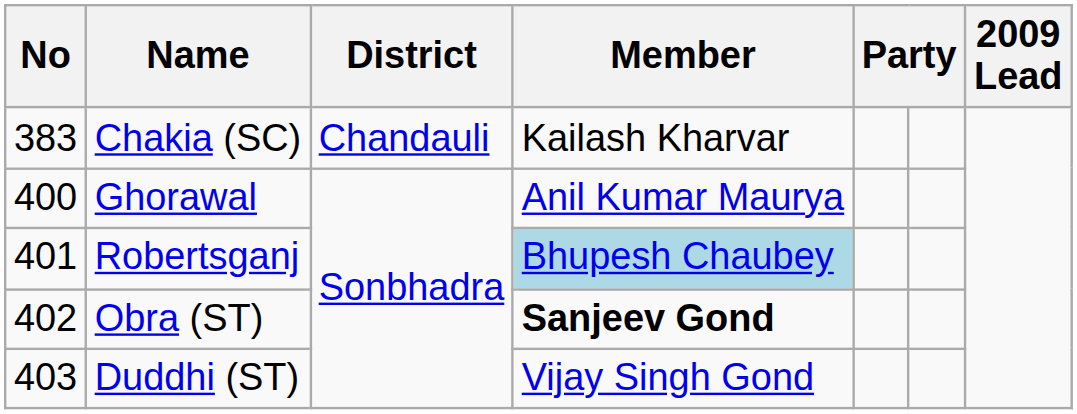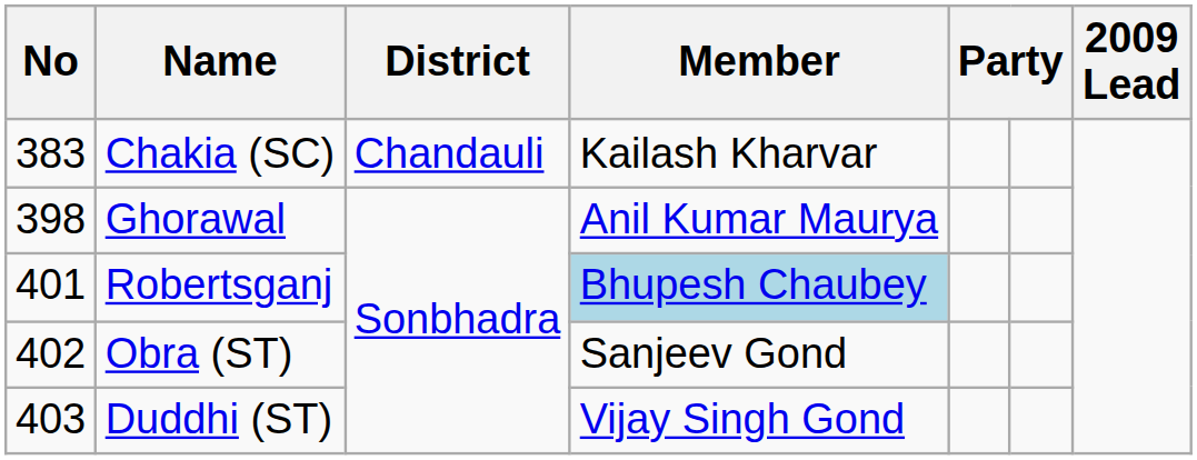Ghorawal | No: 400 -> 398
Obra (ST) | Member: bold -> normal
